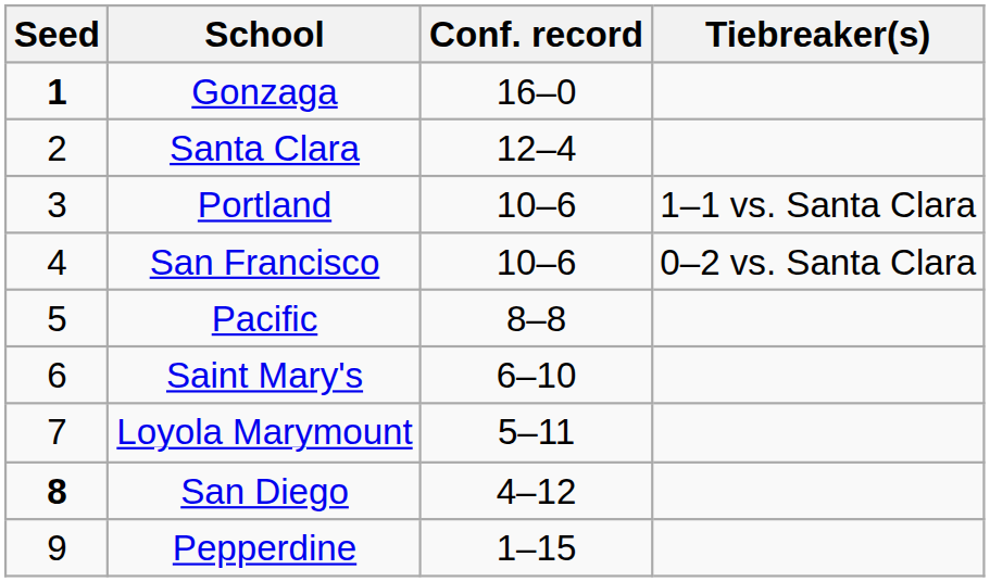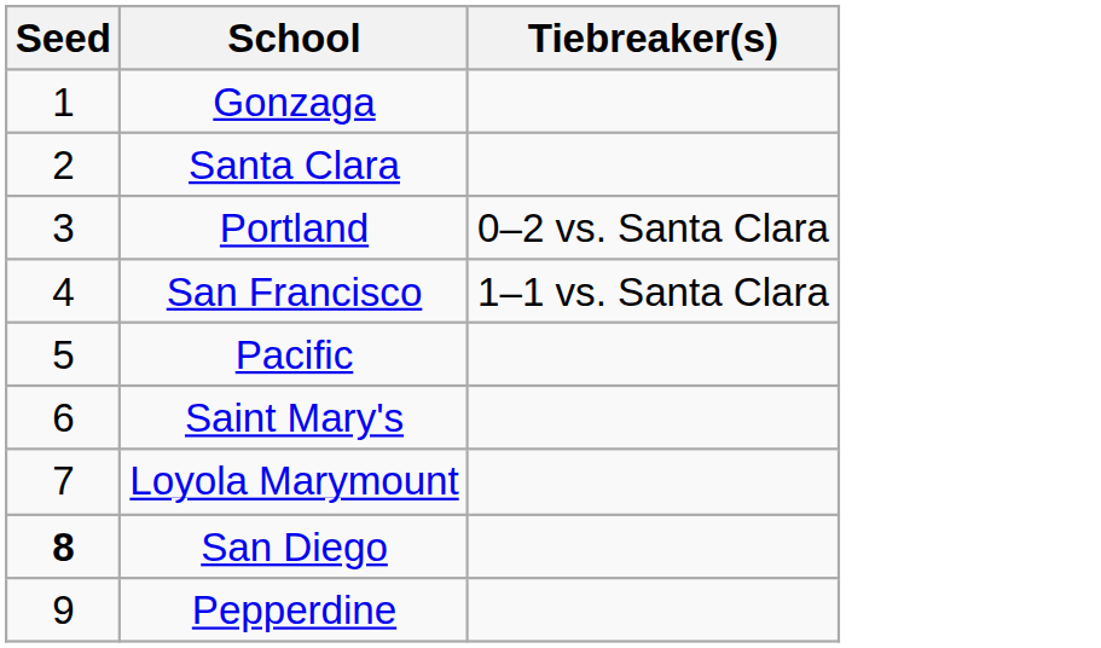- column: Conf. record | 16–0 | 12–4 | 10–6 | 10–6 | 8–8 | 6–10 | 5–11 | 4–12 | 1–15
Gonzaga | Seed: bold -> normal
Portland | Tiebreaker(s): 1–1 vs. Santa Clara -> 0–2 vs. Santa Clara
San Francisco | Tiebreaker(s): 0–2 vs. Santa Clara -> 1–1 vs. Santa Clara
